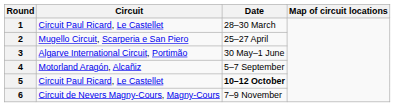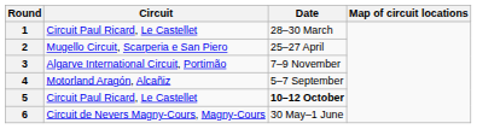3 | Date: 30 May–1 June -> 7–9 November
6 | Date: 7–9 November -> 30 May–1 June
